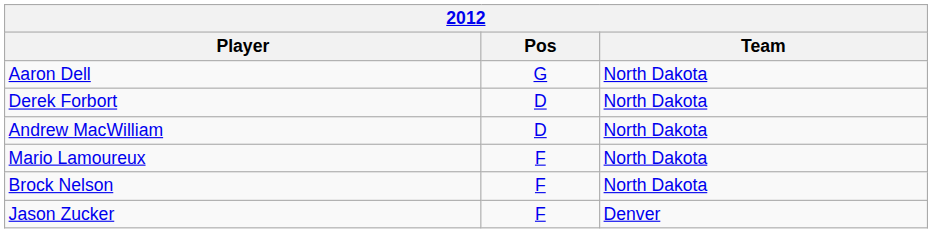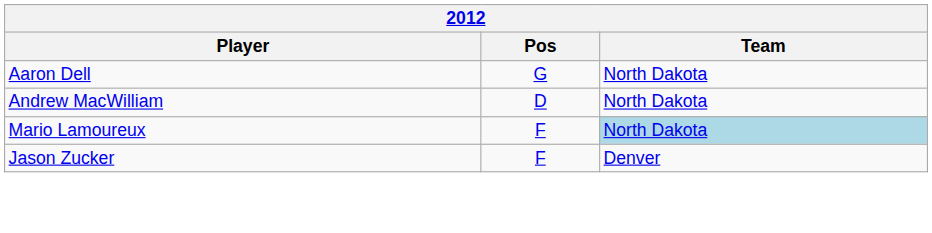- row: Derek Forbort | D | North Dakota
Mario Lamoureux | Team: no background -> lightblue background
- row: Brock Nelson | F | North Dakota
